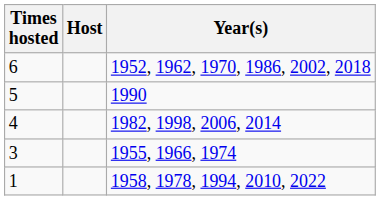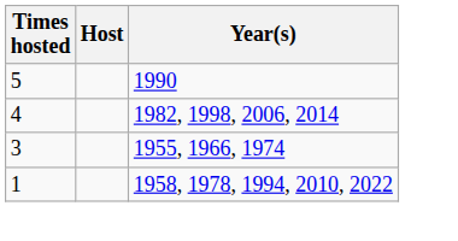- row: 6 | 1952, 1962, 1970, 1986, 2002, 2018
